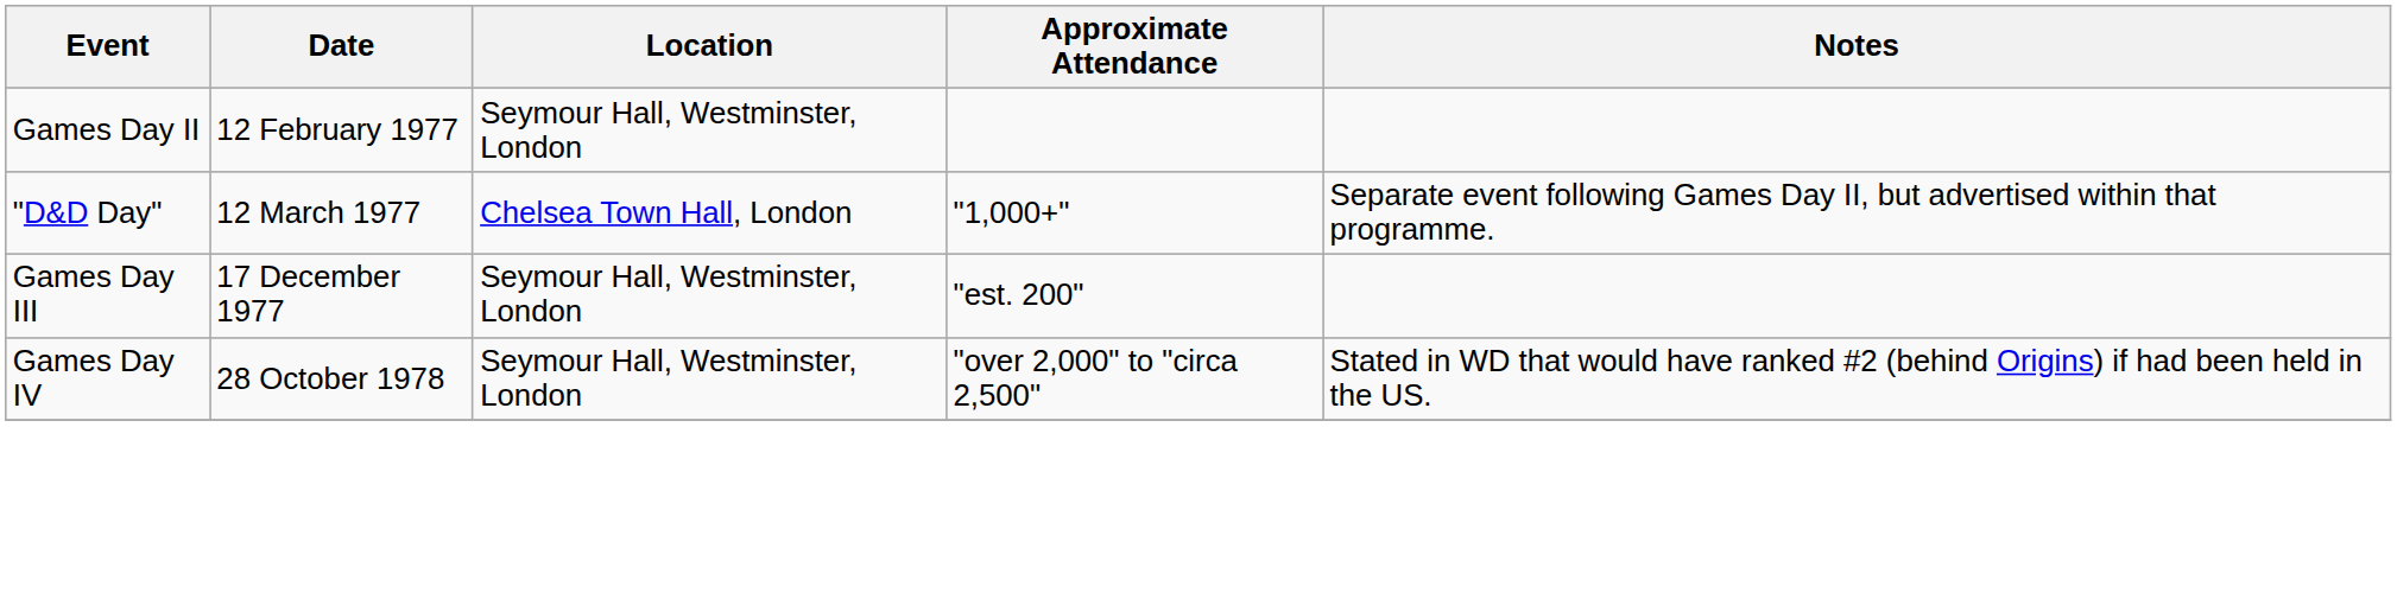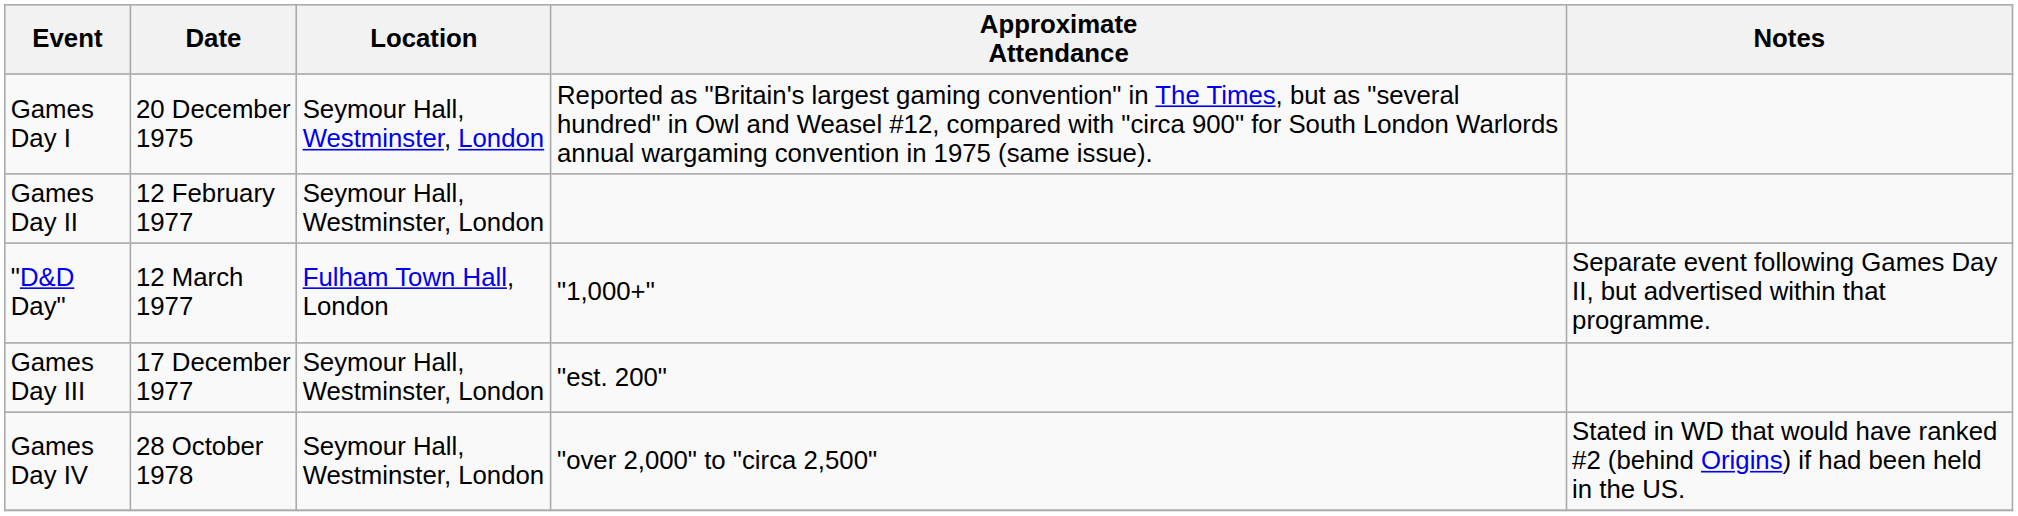+ row: Games Day I | 20 December 1975 | Seymour Hall, Westminster, London | Reported as "Britain's largest gaming convention" in The Times, but as "several hundred" in Owl and Weasel #12, compared with "circa 900" for South London Warlords annual wargaming convention in 1975 (same issue).
"D&D Day" | Location: Chelsea Town Hall, London -> Fulham Town Hall, London
